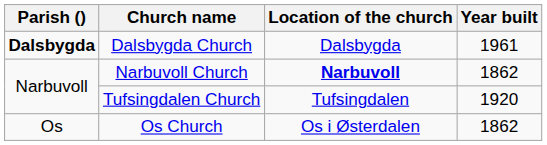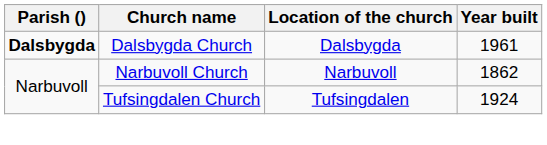Narbuvoll Church | Location of the church: bold -> normal
Tufsingdalen Church | Year built: 1920 -> 1924
- row: Os | Os Church | Os i Østerdalen | 1862
